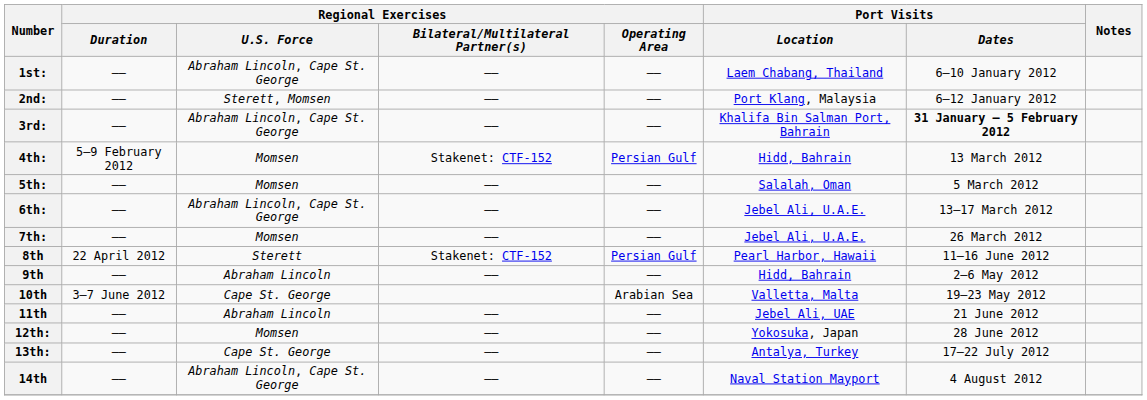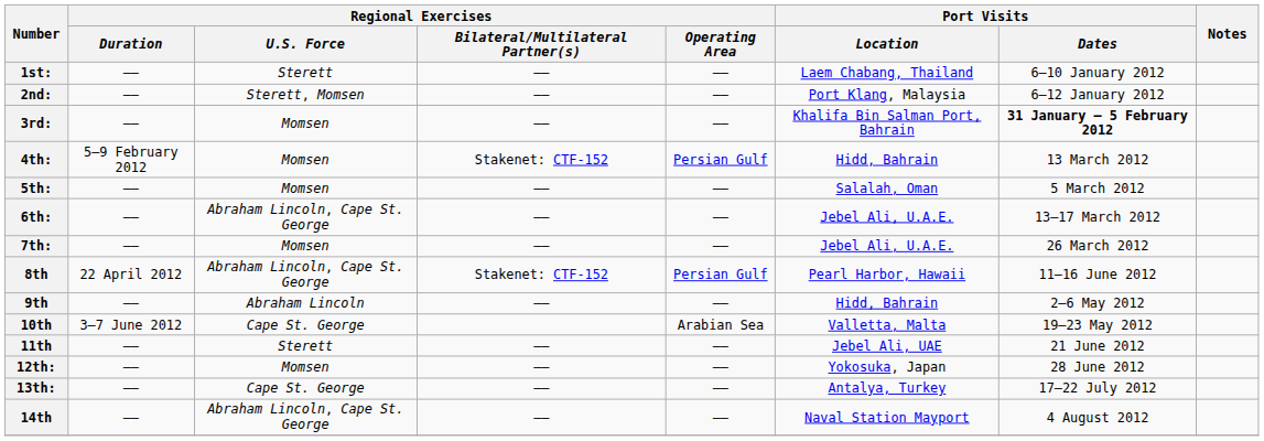1st: | Regional Exercises / U.S. Force: Abraham Lincoln, Cape St. George -> Sterett
3rd: | Regional Exercises / U.S. Force: Abraham Lincoln, Cape St. George -> Momsen
8th | Regional Exercises / U.S. Force: Sterett -> Abraham Lincoln, Cape St. George
11th | Regional Exercises / U.S. Force: Abraham Lincoln -> Sterett
